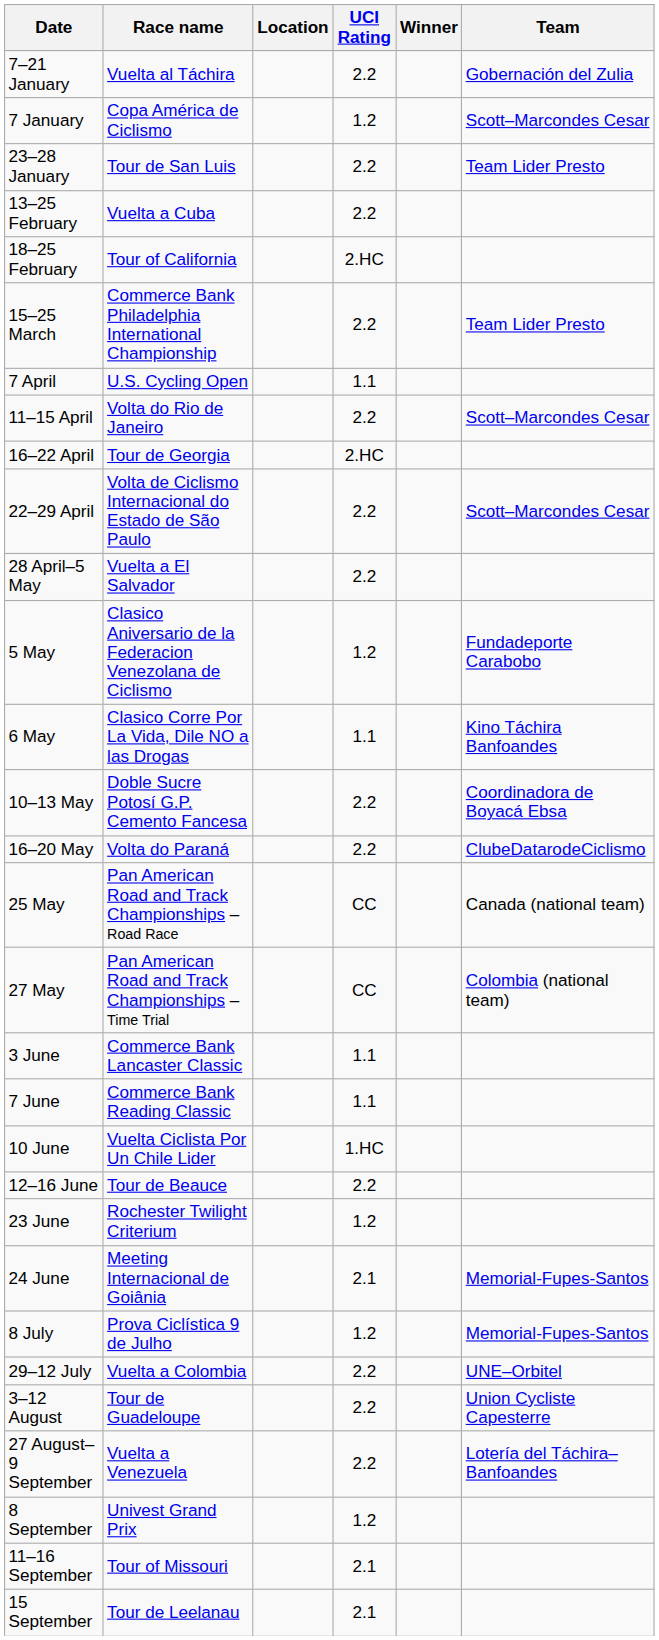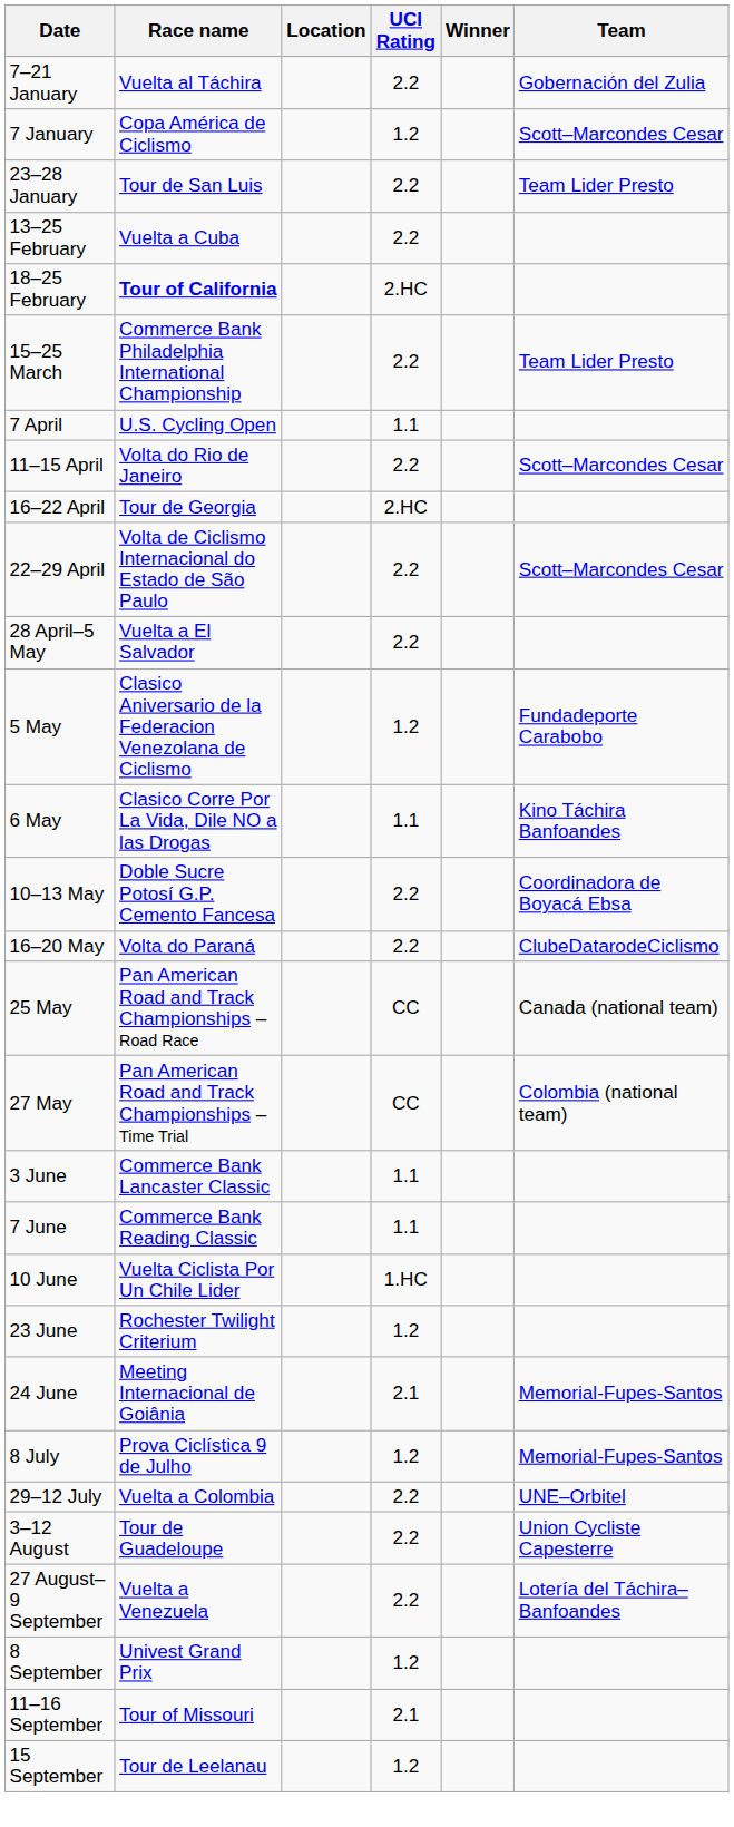18–25 February | Race name: normal -> bold
- row: 12–16 June | Tour de Beauce | 2.2
15 September | UCI Rating: 2.1 -> 1.2
